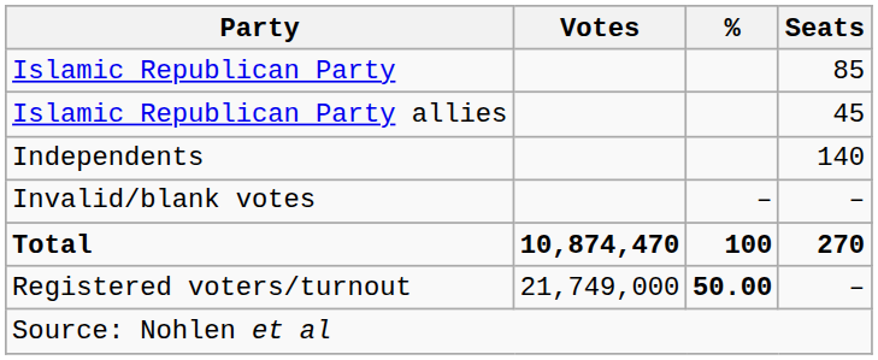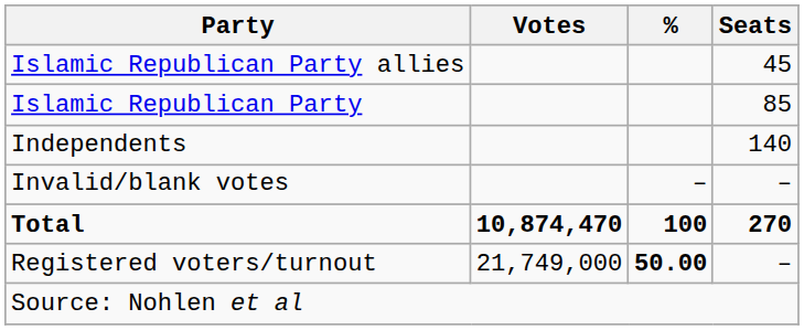rows swapped: Islamic Republican Party <-> Islamic Republican Party allies
